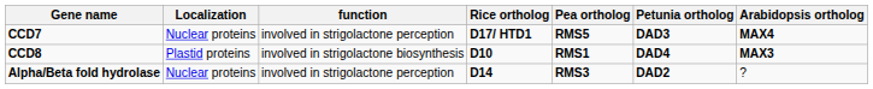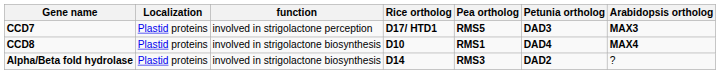CCD7 | Localization: Nuclear proteins -> Plastid proteins
CCD7 | Arabidopsis ortholog: MAX4 -> MAX3
CCD8 | Arabidopsis ortholog: MAX3 -> MAX4
Alpha/Beta fold hydrolase | Localization: Nuclear proteins -> Plastid proteins
Alpha/Beta fold hydrolase | function: involved in strigolactone perception -> involved in strigolactone biosynthesis
